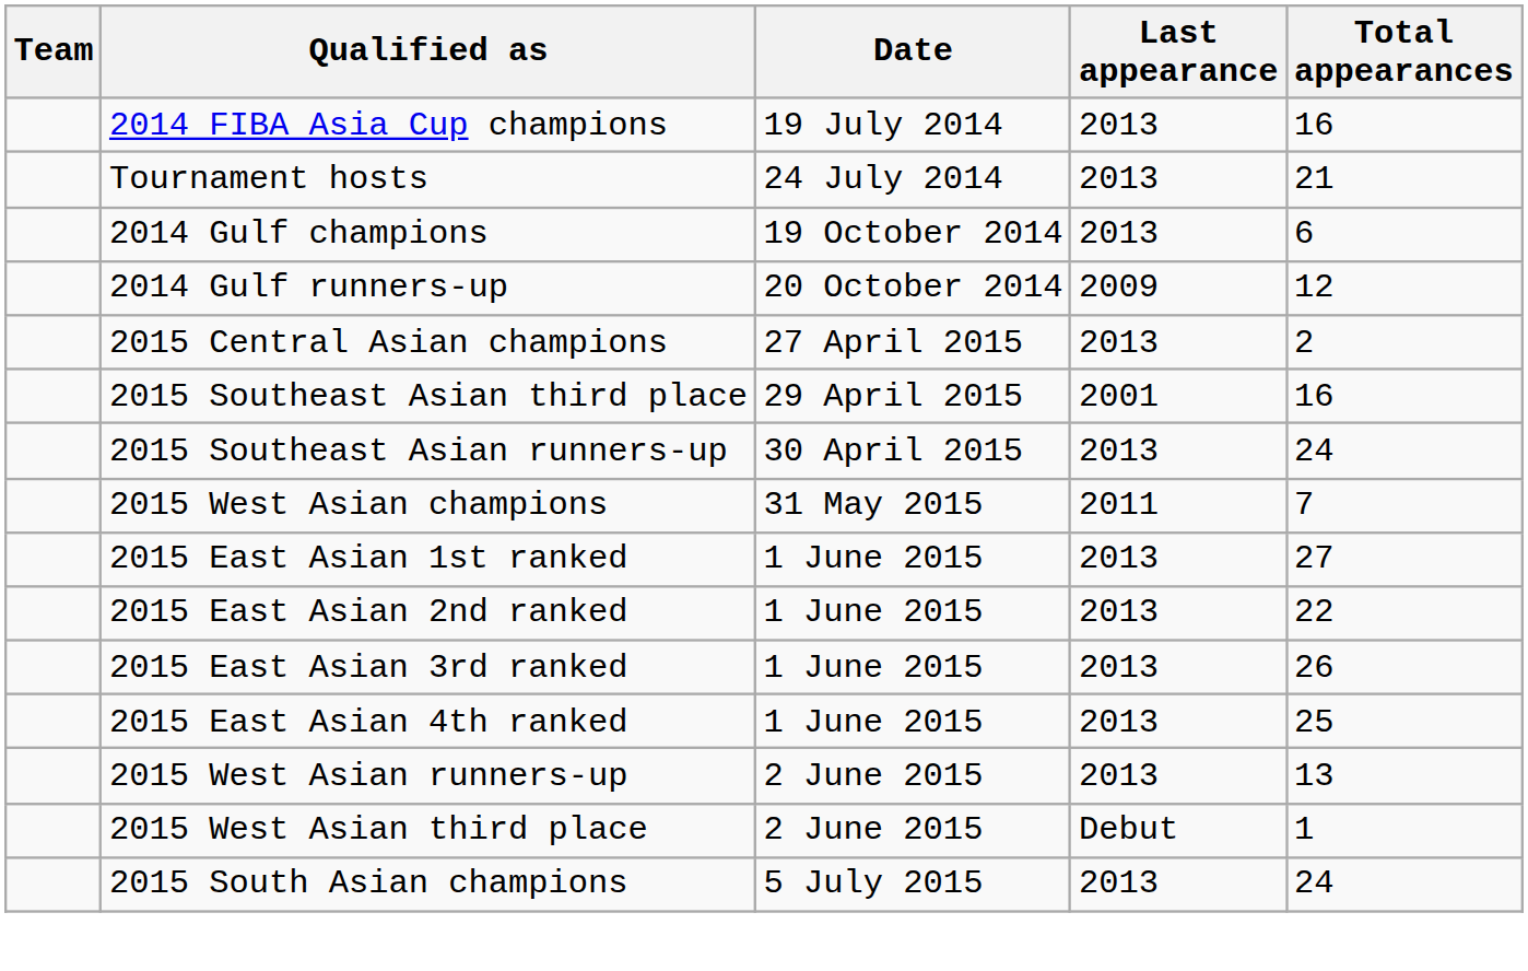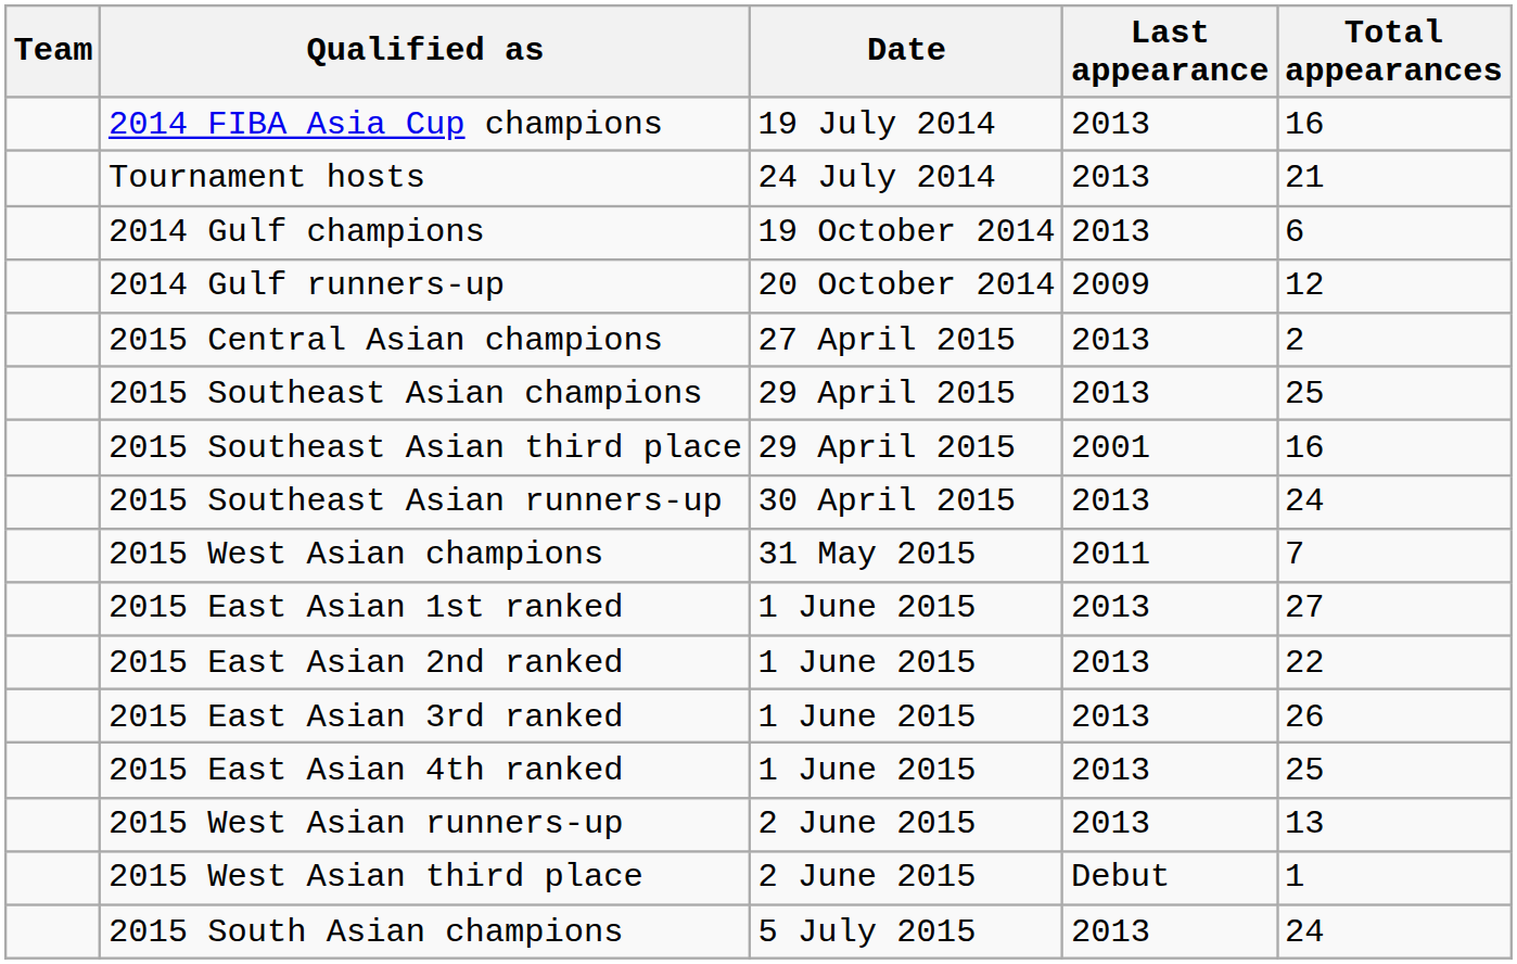+ row: 2015 Southeast Asian champions | 29 April 2015 | 2013 | 25
